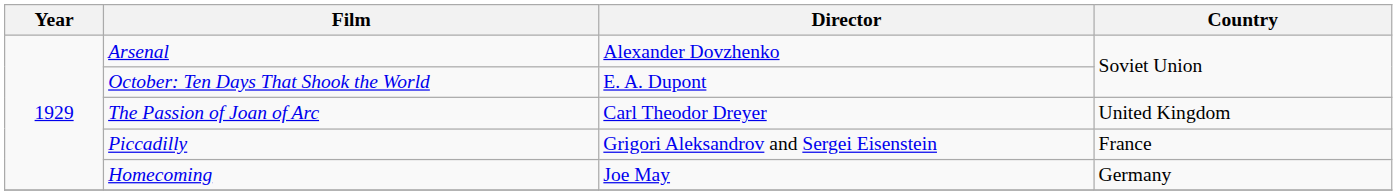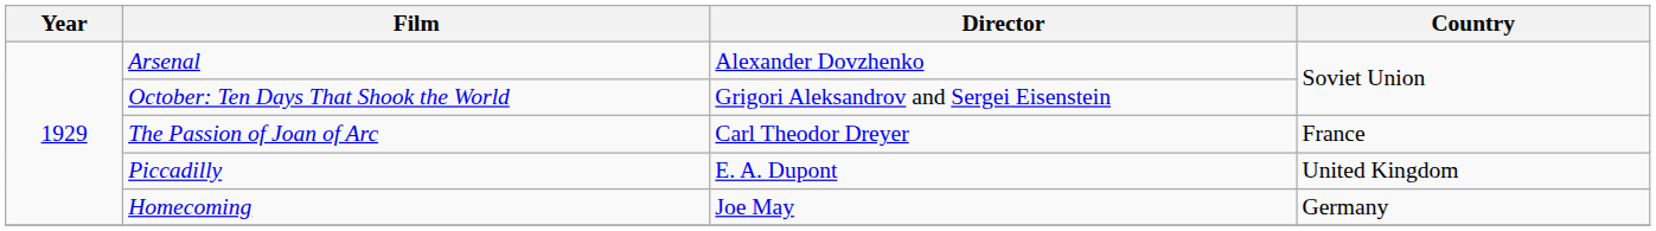October: Ten Days That Shook the World | Director: E. A. Dupont -> Grigori Aleksandrov and Sergei Eisenstein
The Passion of Joan of Arc | Country: United Kingdom -> France
Piccadilly | Director: Grigori Aleksandrov and Sergei Eisenstein -> E. A. Dupont
Piccadilly | Country: France -> United Kingdom
